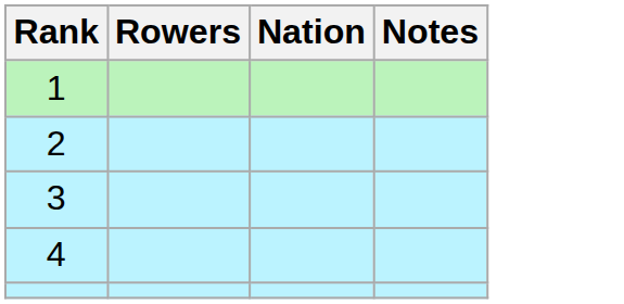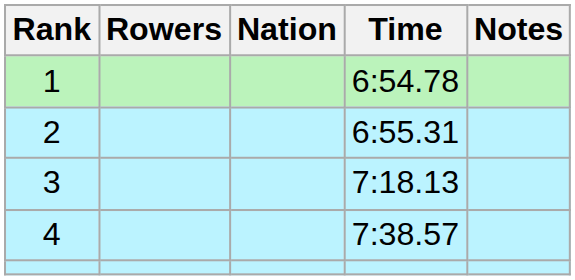+ column: Time | 6:54.78 | 6:55.31 | 7:18.13 | 7:38.57
